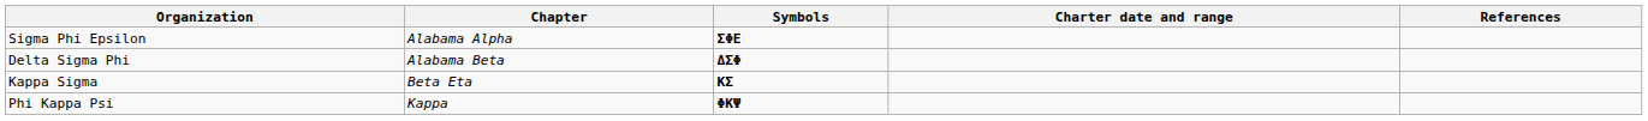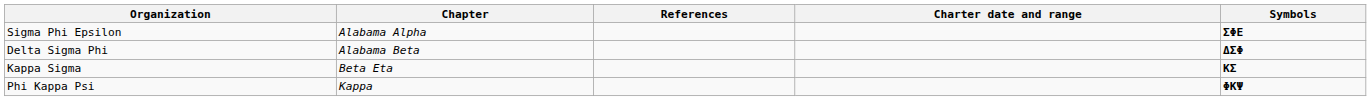columns swapped: Symbols <-> References
